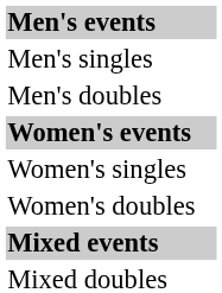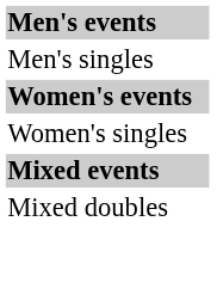- row: Men's doubles
- row: Women's doubles
